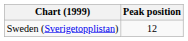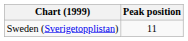Sweden (Sverigetopplistan) | Peak position: 12 -> 11
